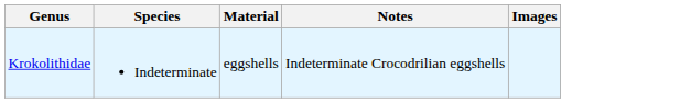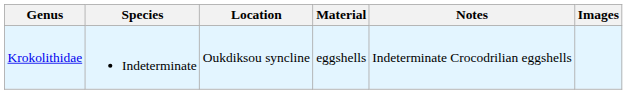+ column: Location | Oukdiksou syncline
